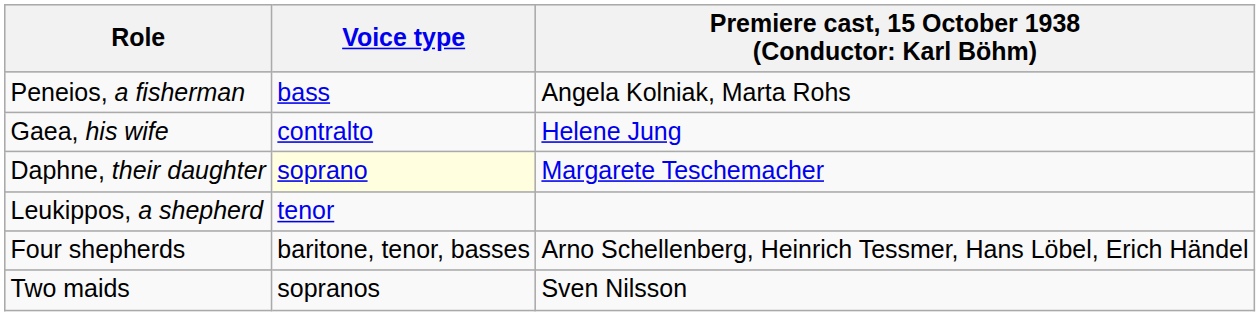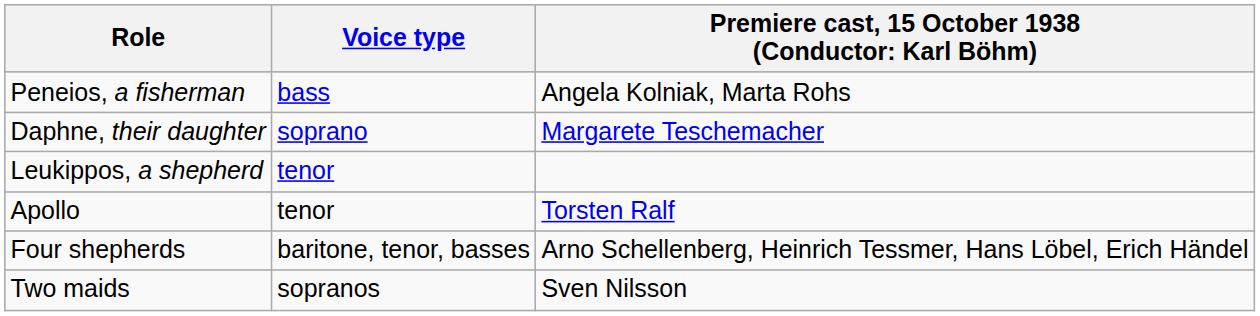- row: Gaea, his wife | contralto | Helene Jung
Daphne, their daughter | Voice type: lightyellow background -> no background
+ row: Apollo | tenor | Torsten Ralf
